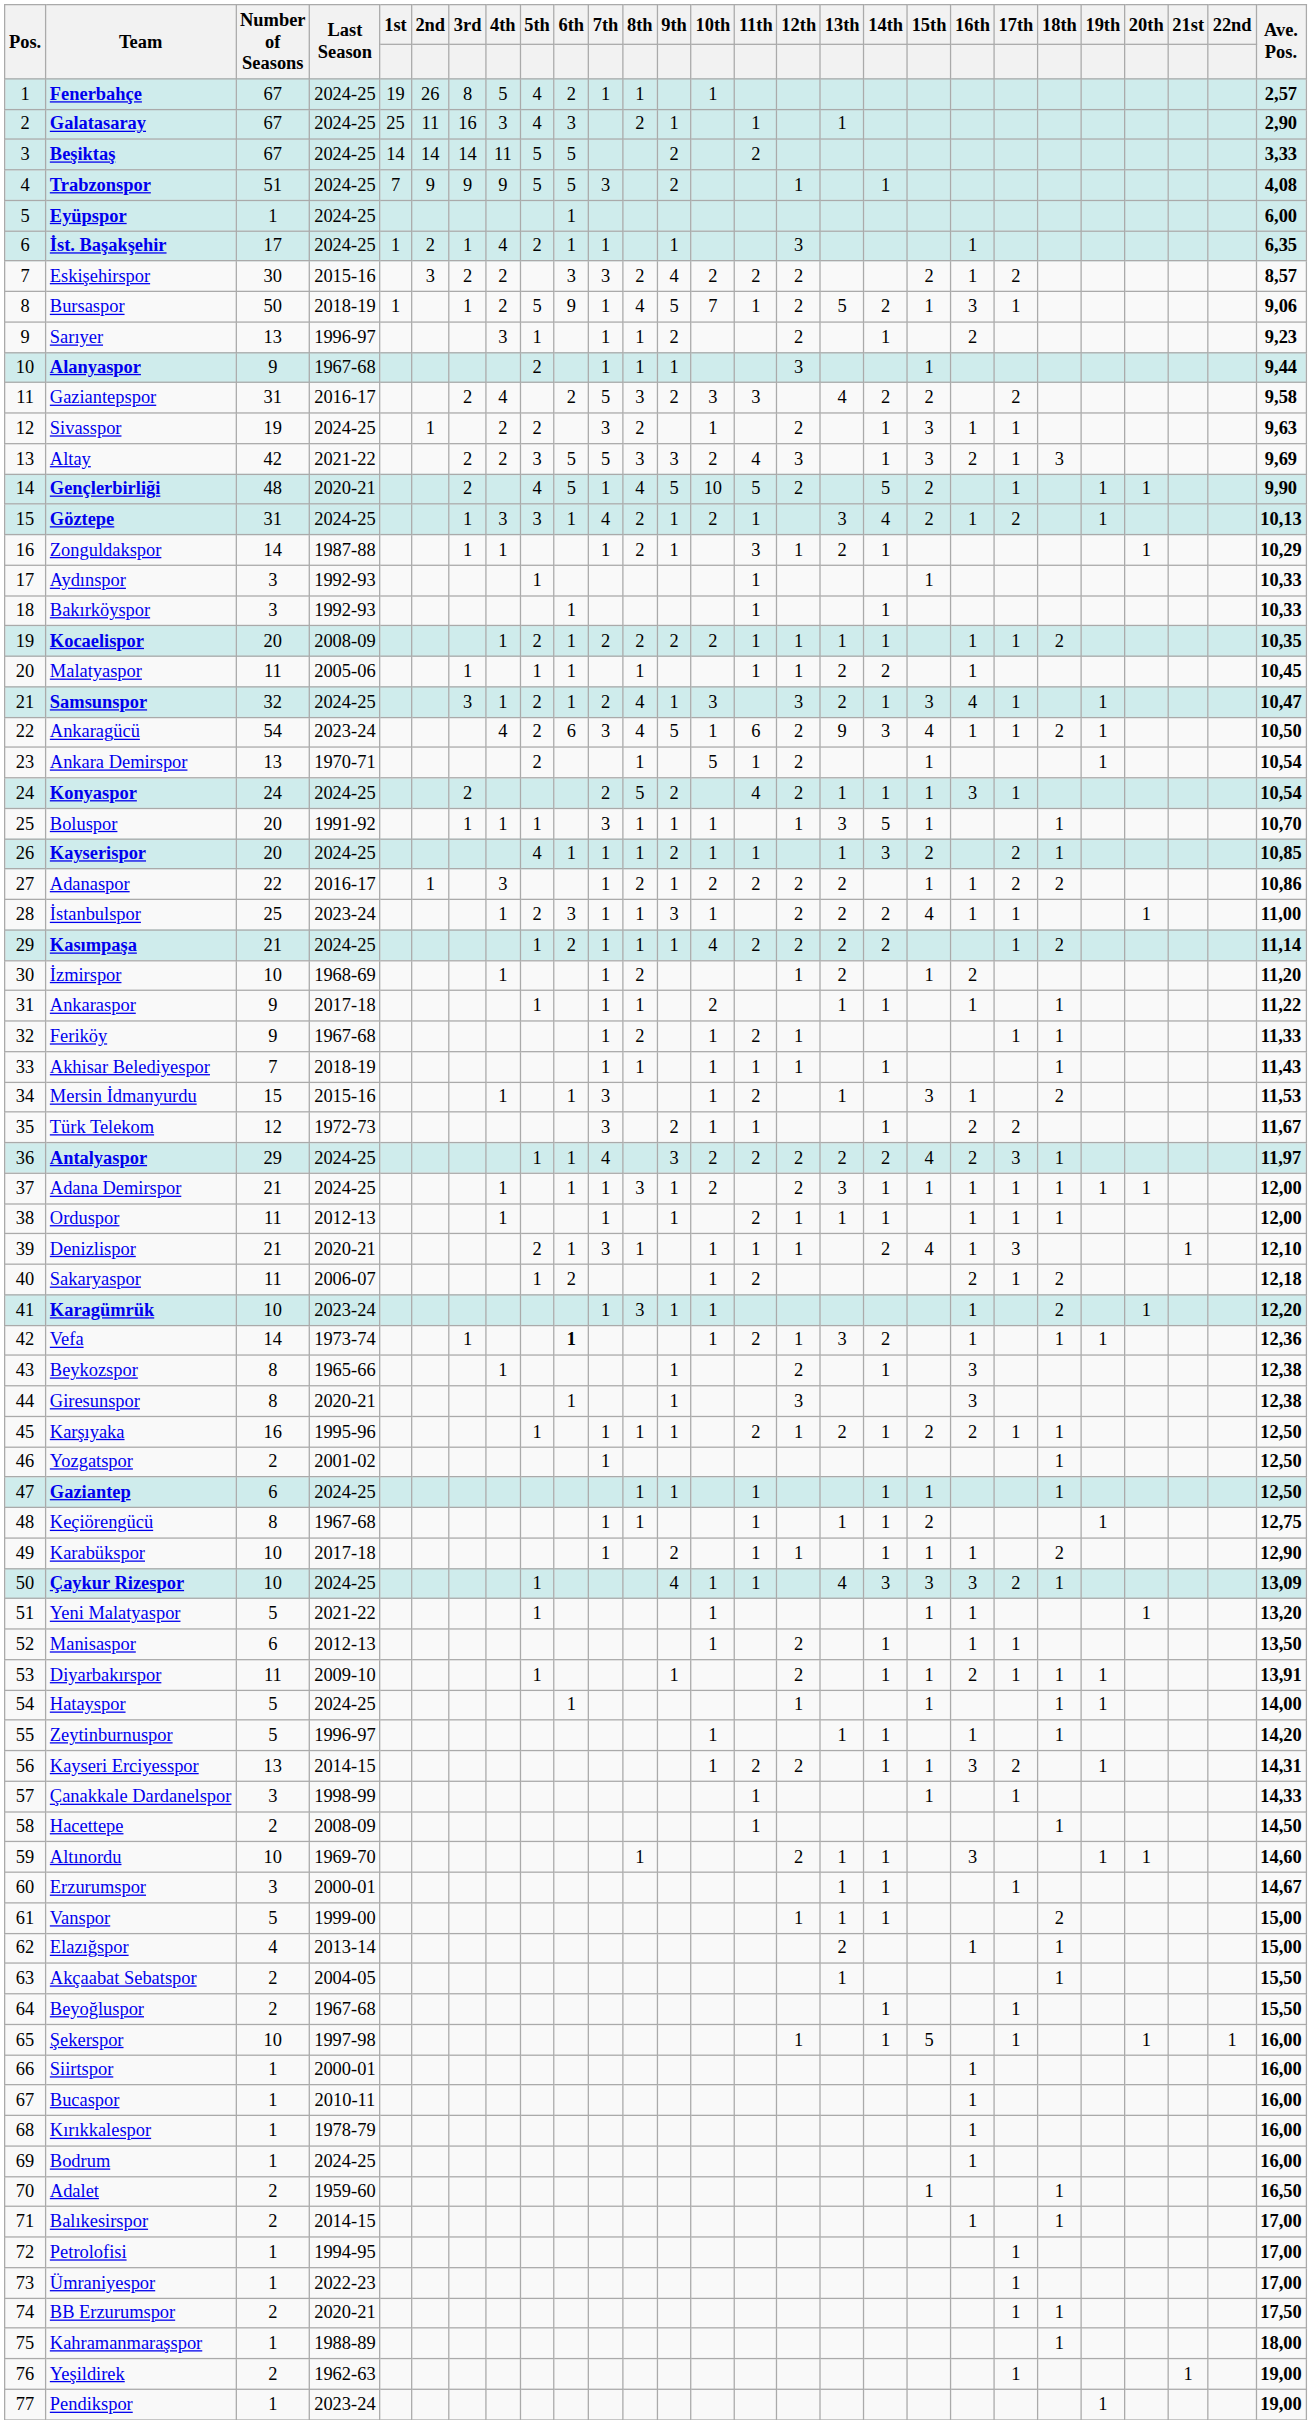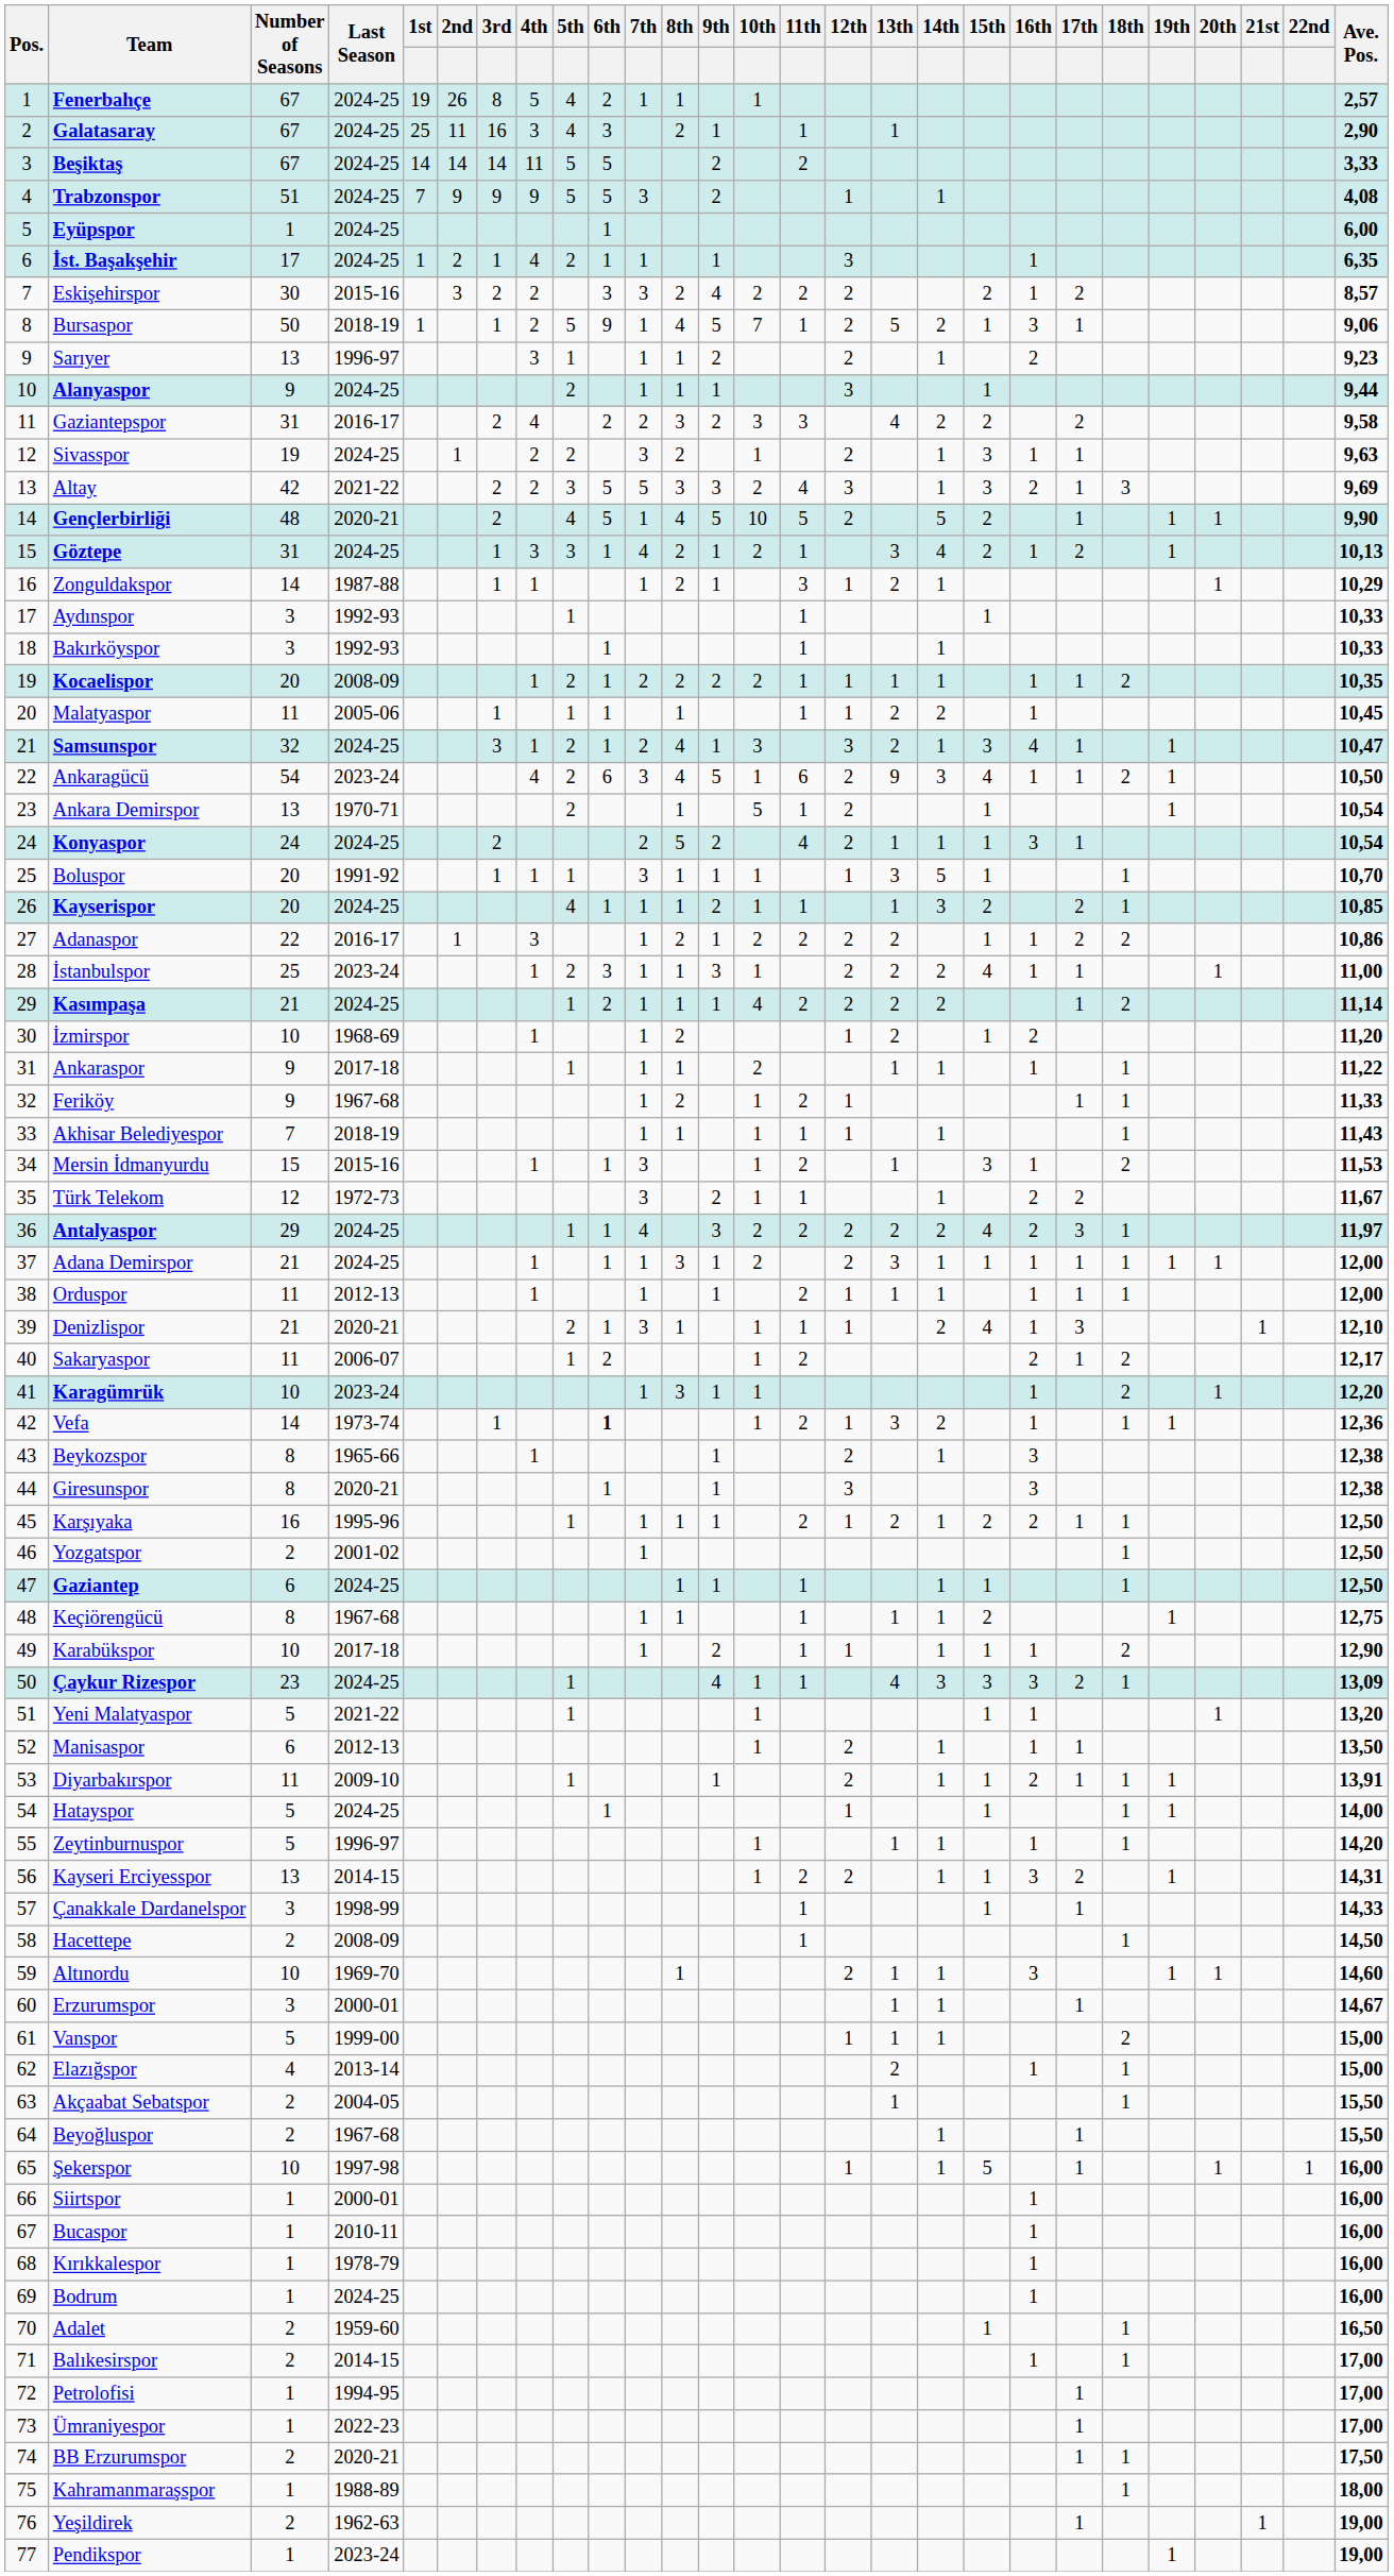Alanyaspor | Last Season: 1967-68 -> 2024-25
Gaziantepspor | 7th: 5 -> 2
Sakaryaspor | Ave. Pos.: 12,18 -> 12,17
Çaykur Rizespor | Number of Seasons: 10 -> 23
